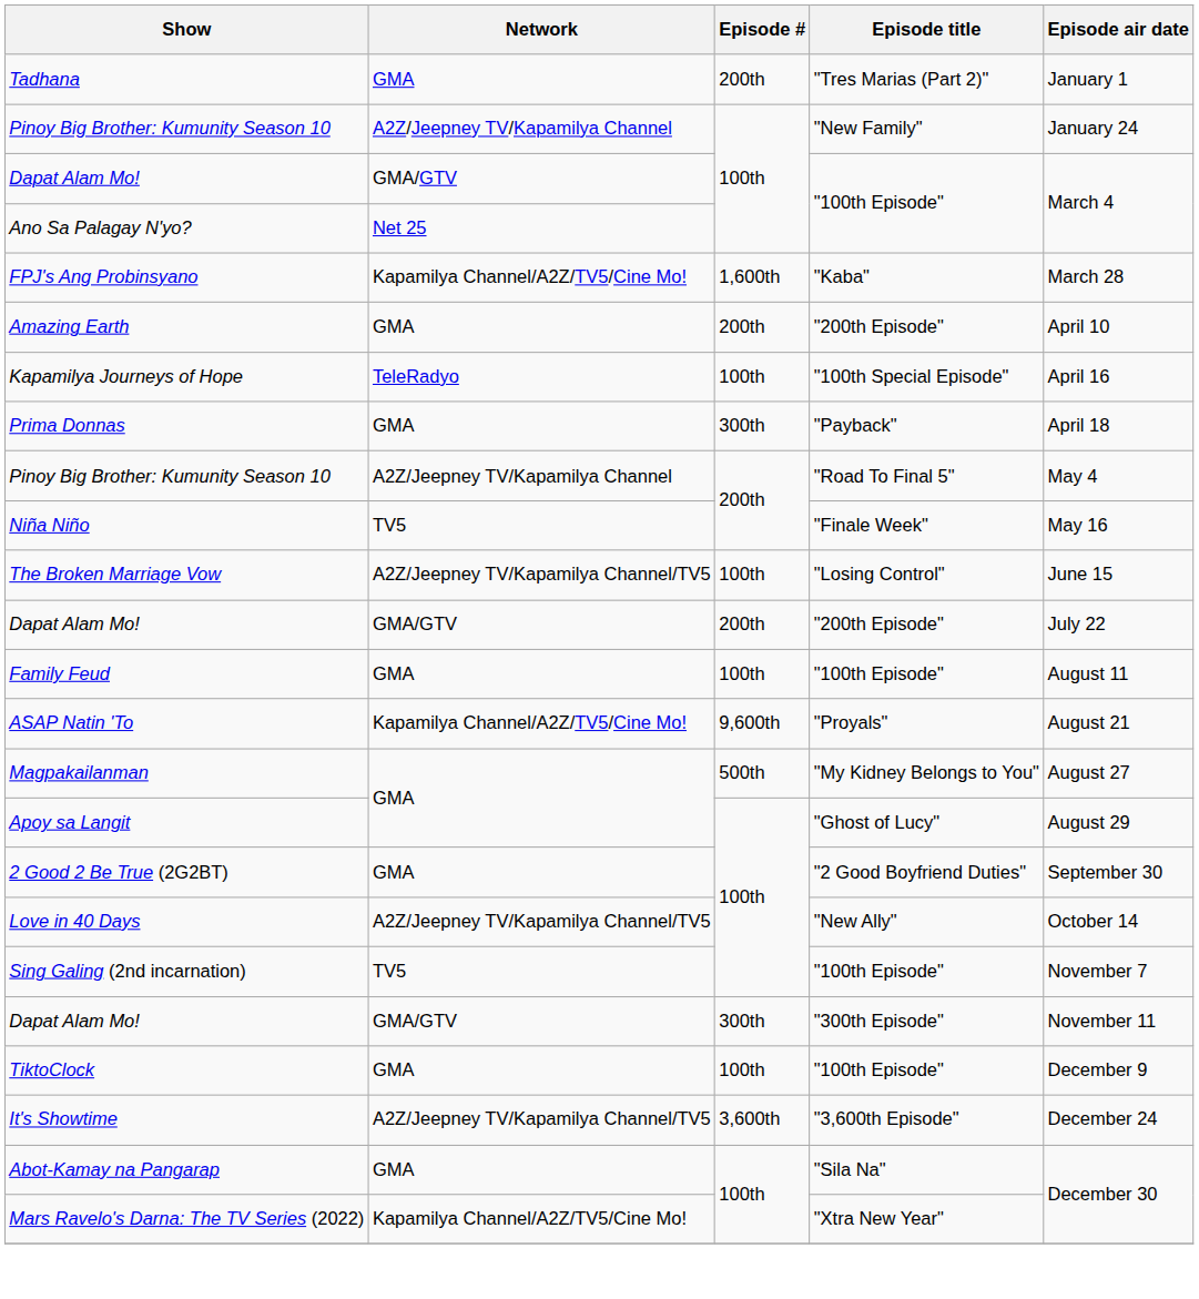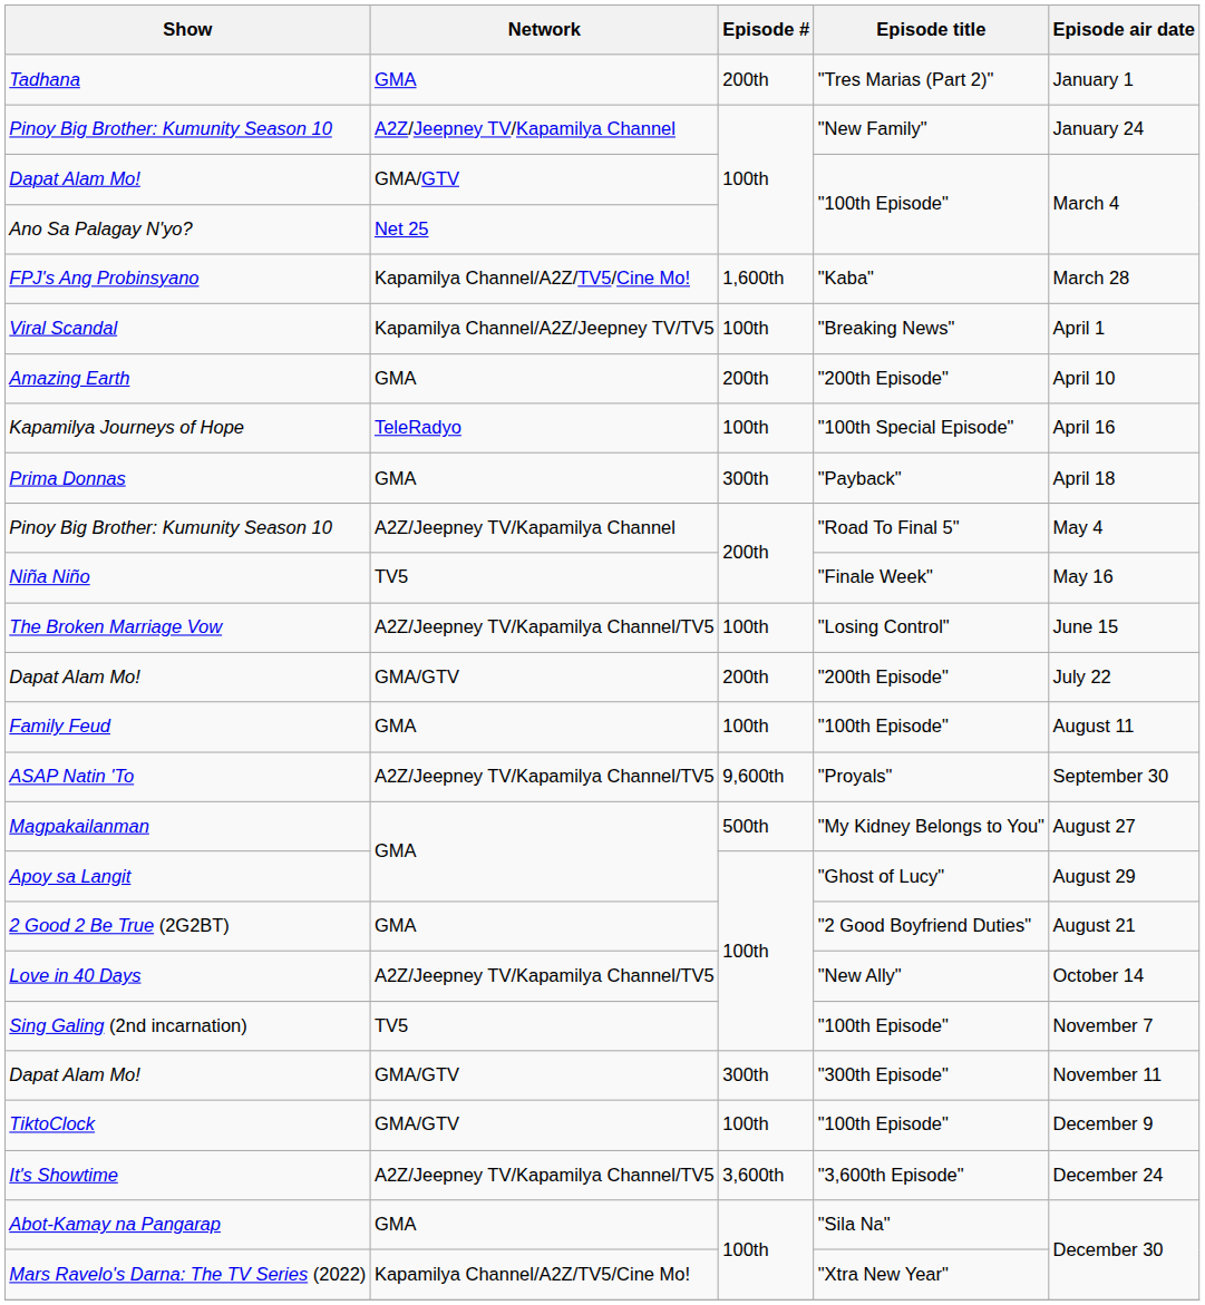+ row: Viral Scandal | Kapamilya Channel/A2Z/Jeepney TV/TV5 | 100th | "Breaking News" | April 1
ASAP Natin 'To | Network: Kapamilya Channel/A2Z/TV5/Cine Mo! -> A2Z/Jeepney TV/Kapamilya Channel/TV5
ASAP Natin 'To | Episode air date: August 21 -> September 30
2 Good 2 Be True (2G2BT) | Episode air date: September 30 -> August 21
TiktoClock | Network: GMA -> GMA/GTV
